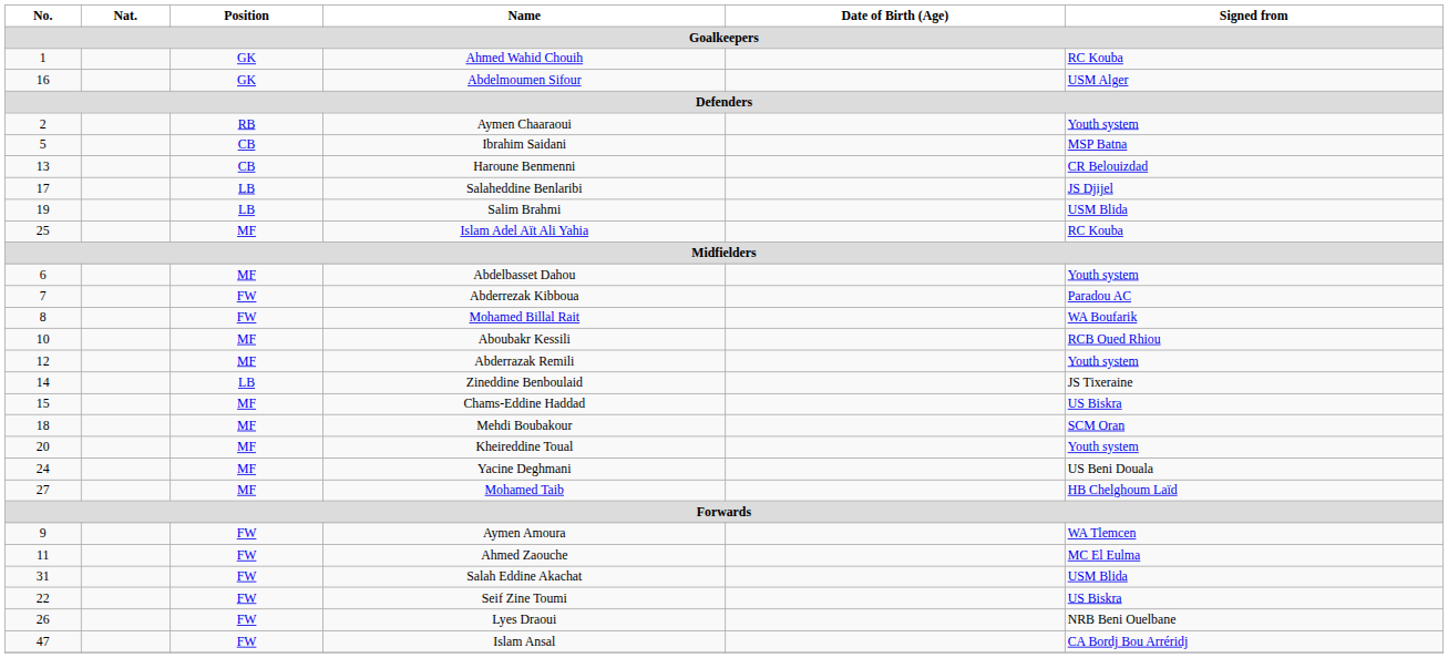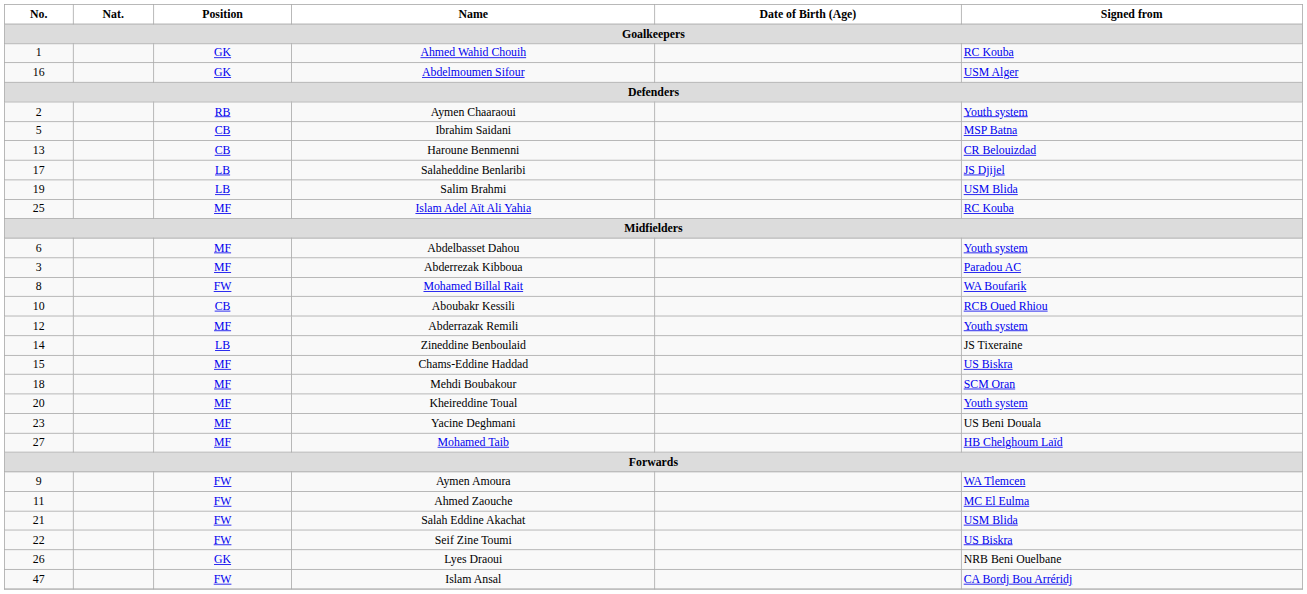Abderrezak Kibboua | No.: 7 -> 3
Abderrezak Kibboua | Position: FW -> MF
Aboubakr Kessili | Position: MF -> CB
Yacine Deghmani | No.: 24 -> 23
Salah Eddine Akachat | No.: 31 -> 21
Lyes Draoui | Position: FW -> GK
